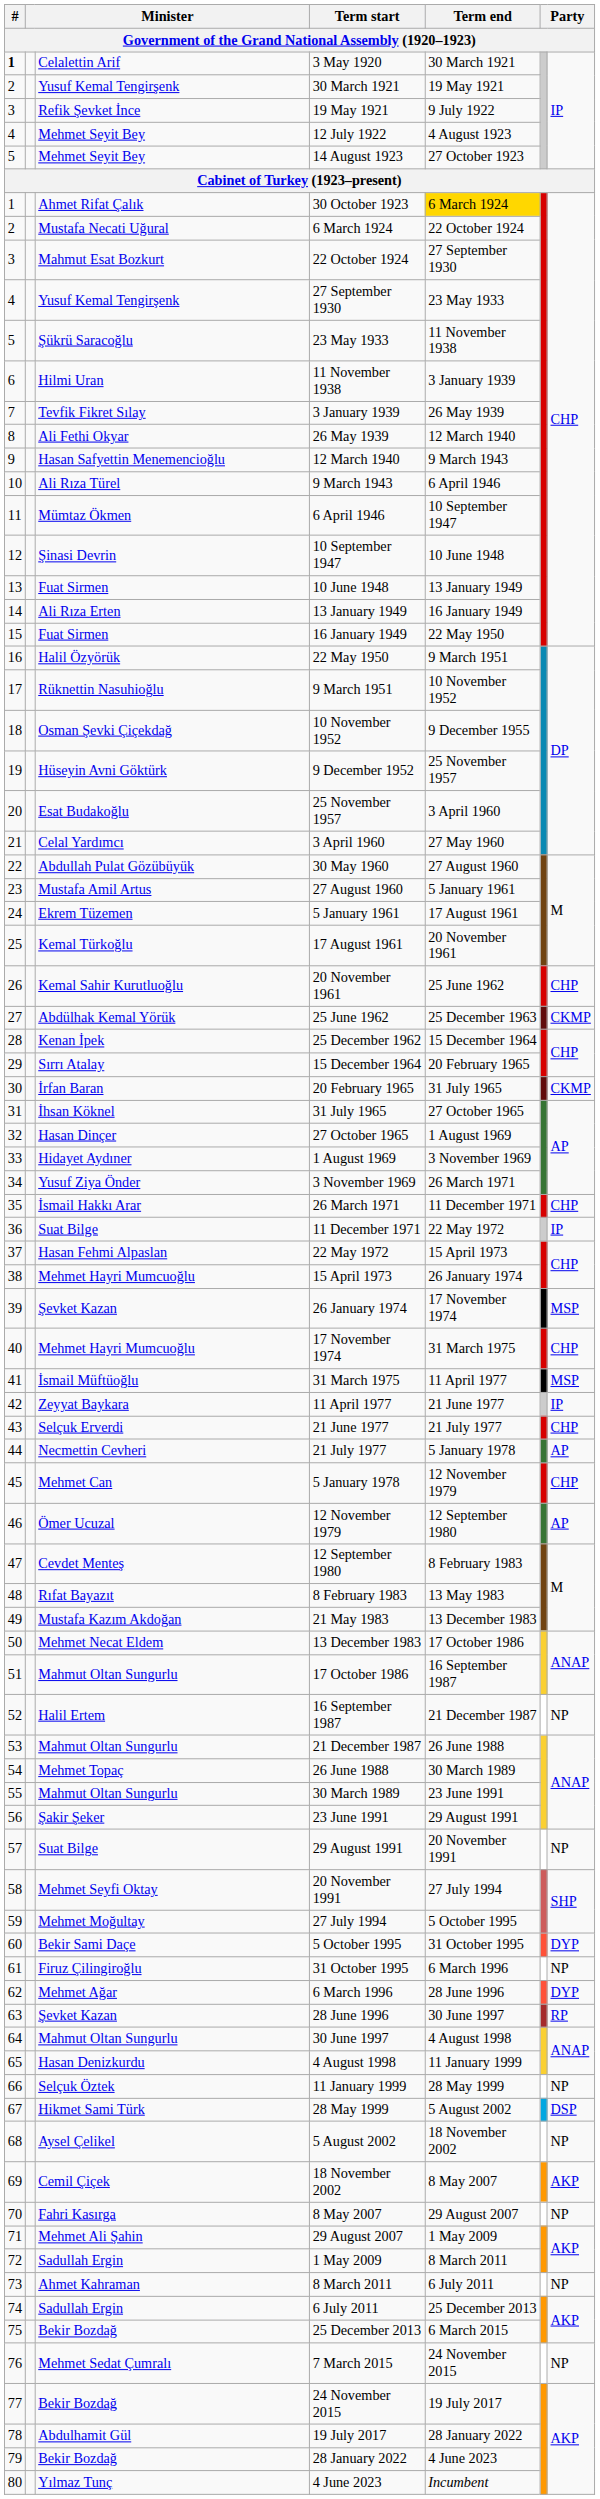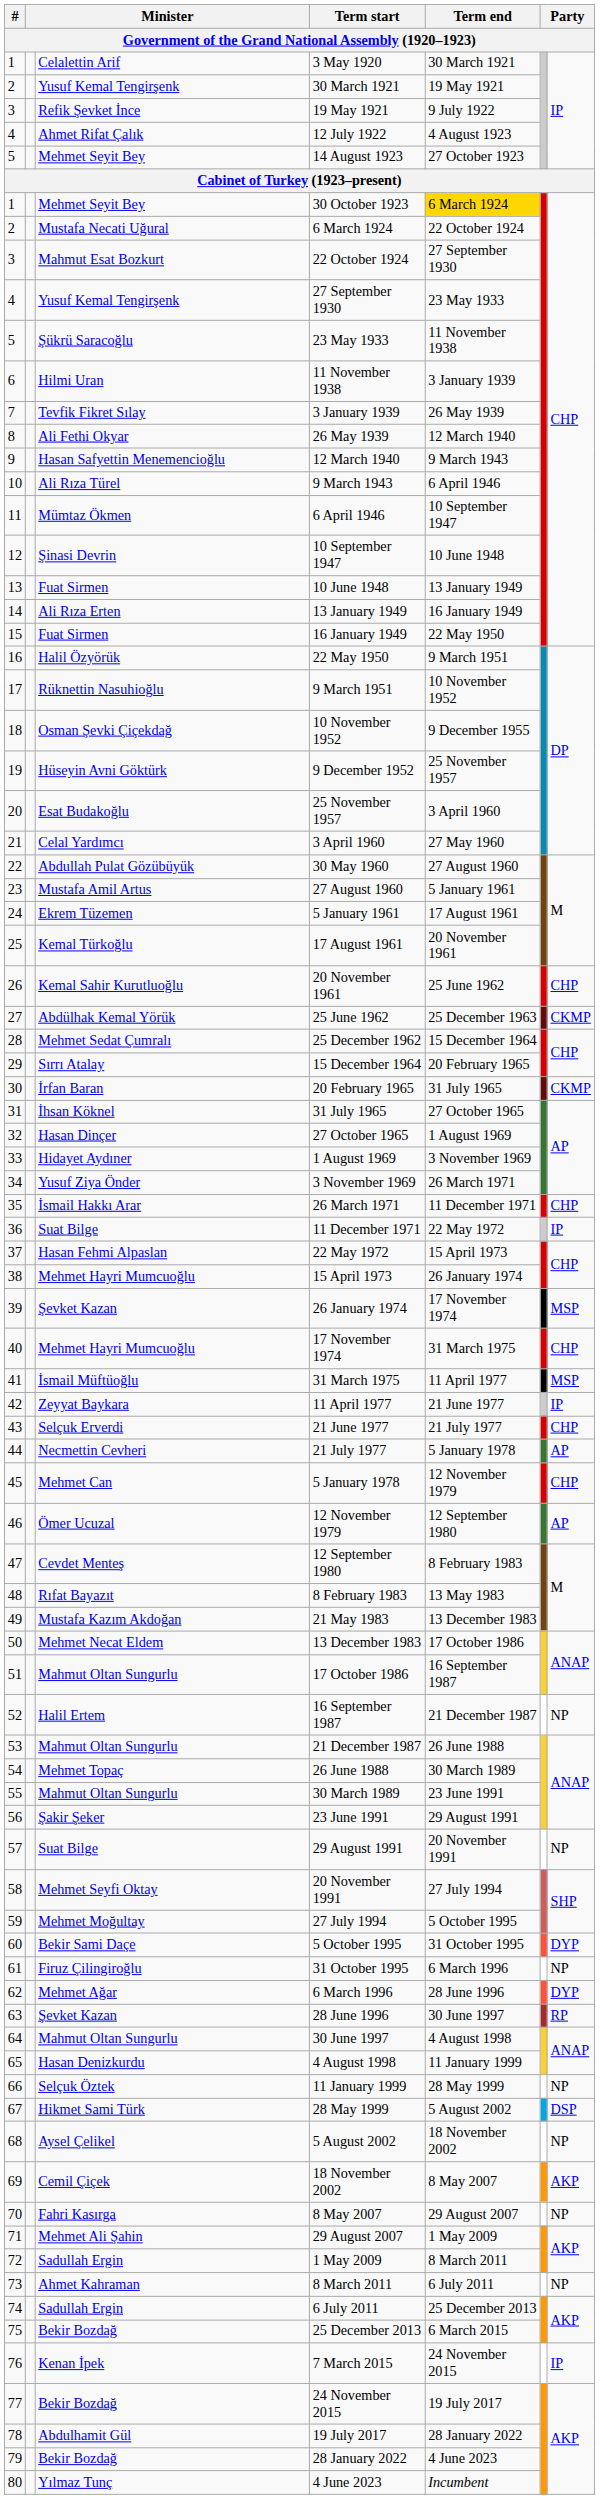3 May 1920 | #: bold -> normal
12 July 1922 | column 3: Mehmet Seyit Bey -> Ahmet Rifat Çalık
30 October 1923 | column 3: Ahmet Rifat Çalık -> Mehmet Seyit Bey
25 December 1962 | column 3: Kenan İpek -> Mehmet Sedat Çumralı
7 March 2015 | column 3: Mehmet Sedat Çumralı -> Kenan İpek
7 March 2015 | column 7: NP -> IP
